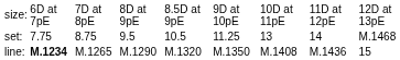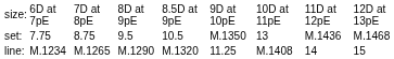set: | column 6: 11.25 -> M.1350
set: | column 8: 14 -> M.1436
line: | column 2: bold -> normal
line: | column 6: M.1350 -> 11.25
line: | column 8: M.1436 -> 14
